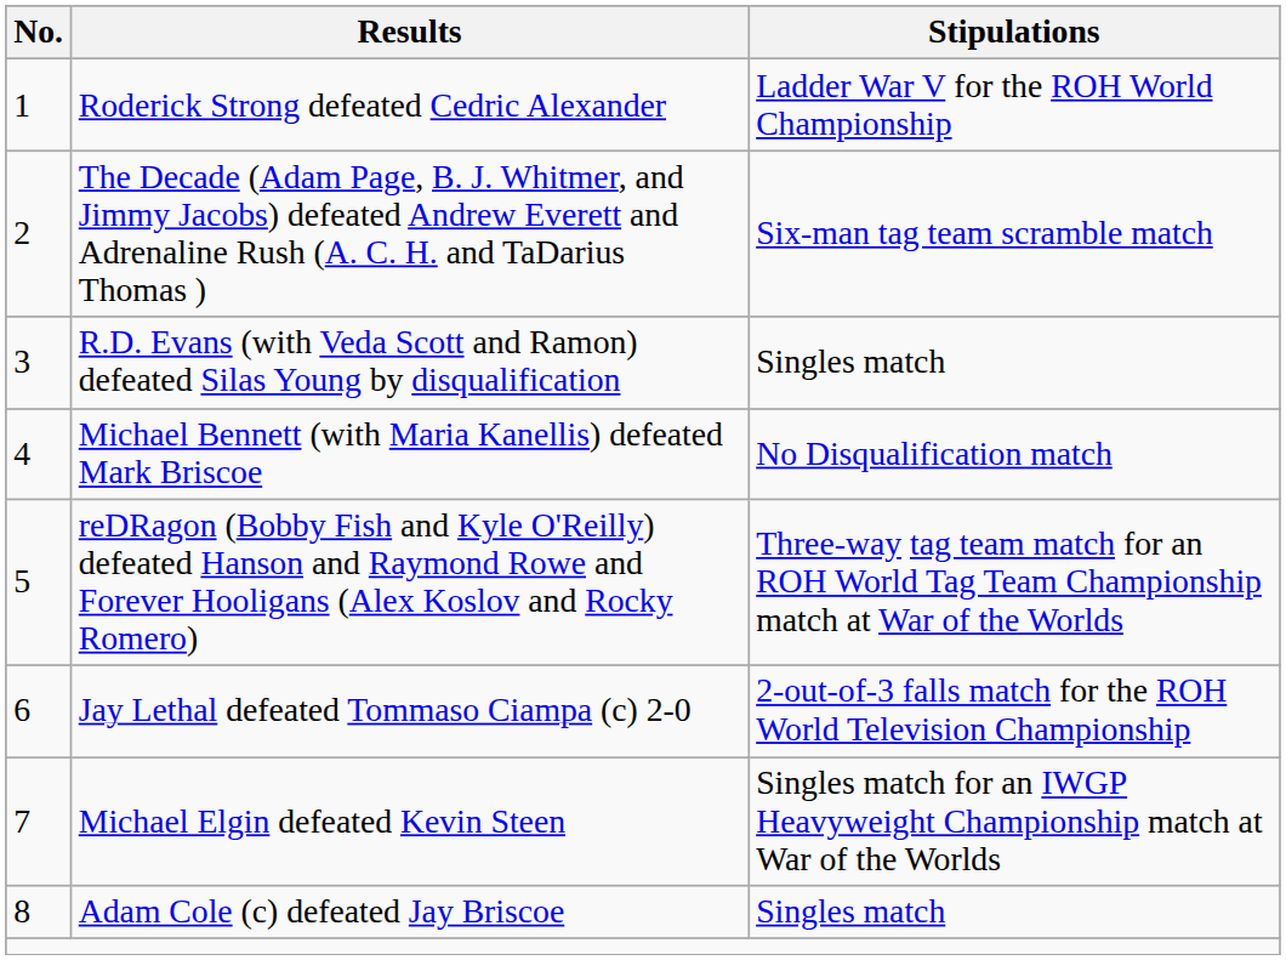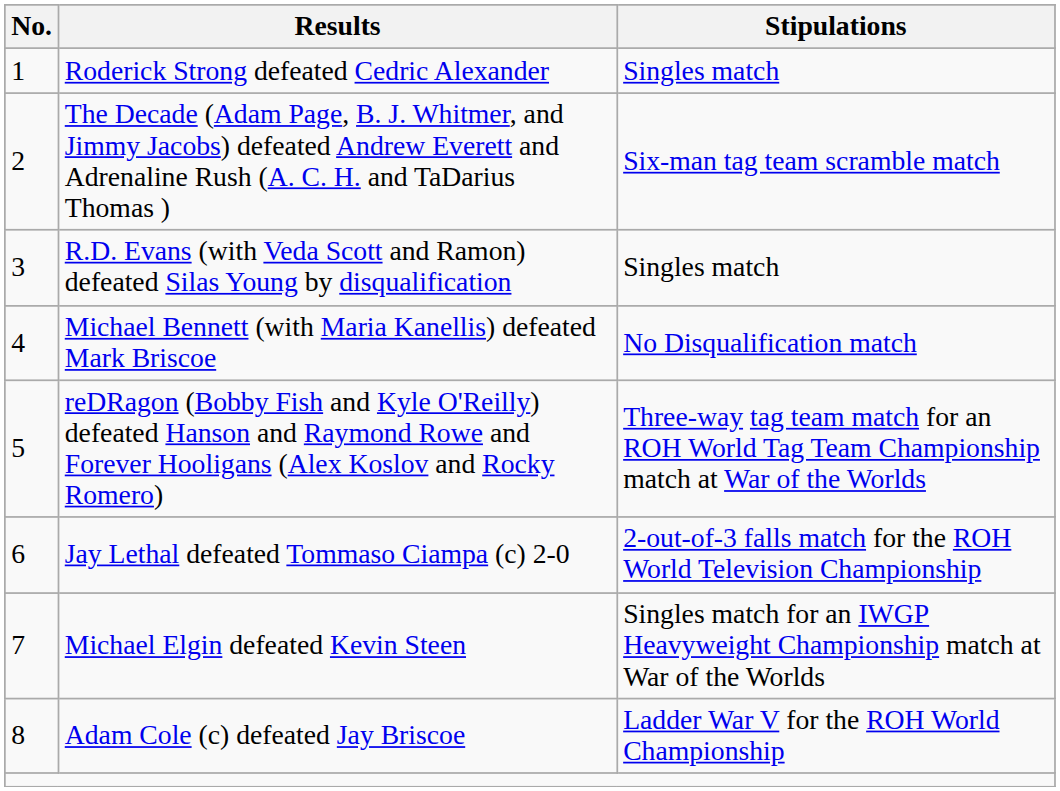Roderick Strong defeated Cedric Alexander | Stipulations: Ladder War V for the ROH World Championship -> Singles match
Adam Cole (c) defeated Jay Briscoe | Stipulations: Singles match -> Ladder War V for the ROH World Championship
